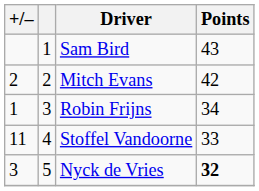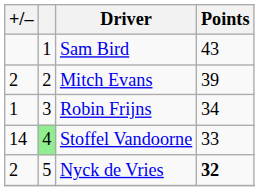Mitch Evans | Points: 42 -> 39
Stoffel Vandoorne | +/–: 11 -> 14
Stoffel Vandoorne | column 2: no background -> lightgreen background
Nyck de Vries | +/–: 3 -> 2
